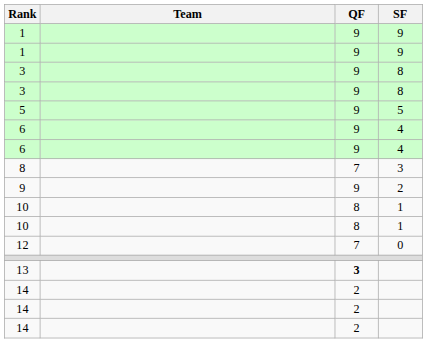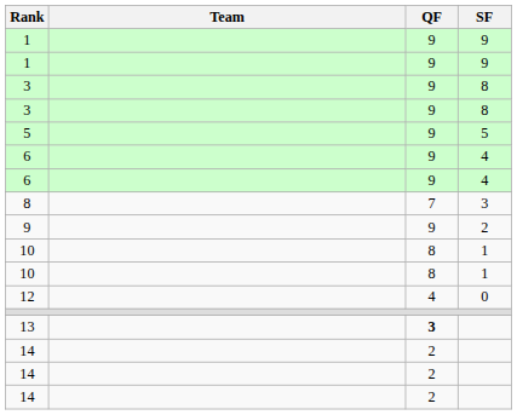12 | QF: 7 -> 4
